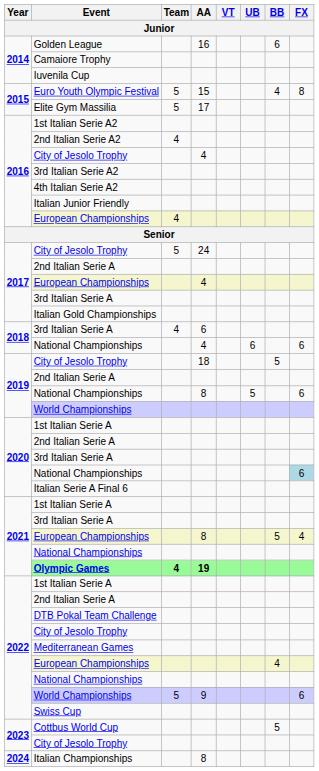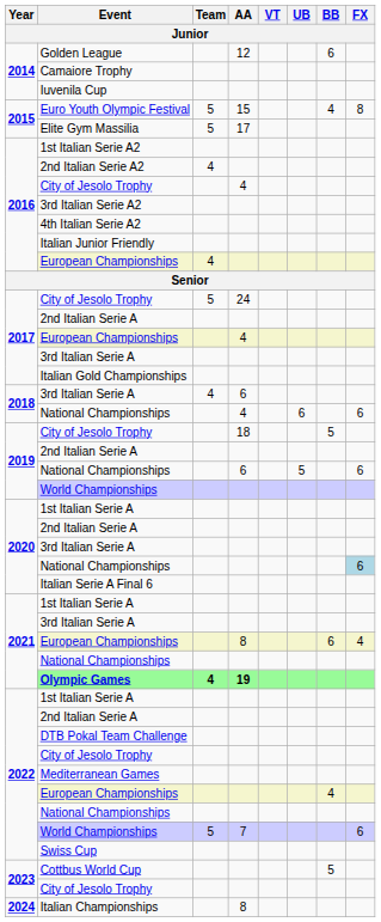Golden League | AA: 16 -> 12
2019 / National Championships | AA: 8 -> 6
2021 / European Championships | BB: 5 -> 6
2022 / World Championships | AA: 9 -> 7
